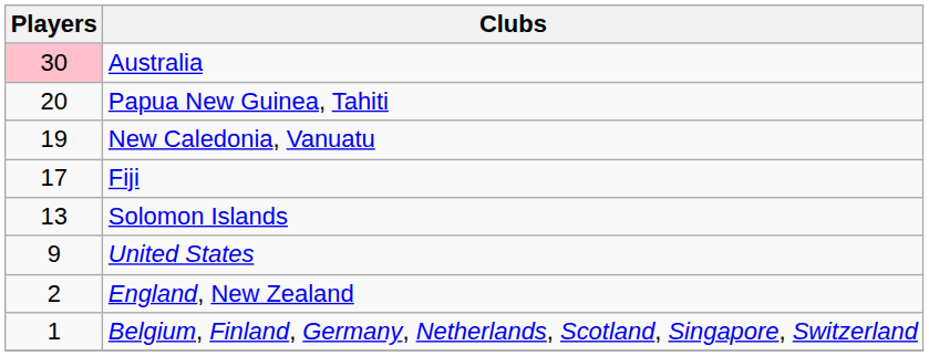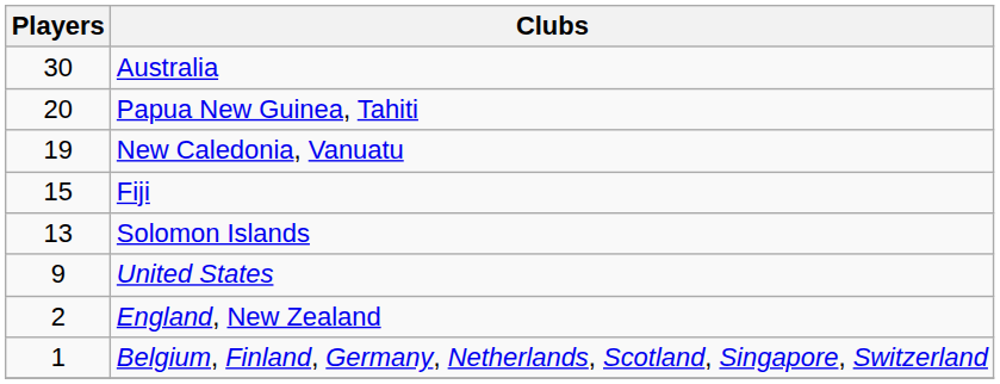Australia | Players: pink background -> no background
Fiji | Players: 17 -> 15
